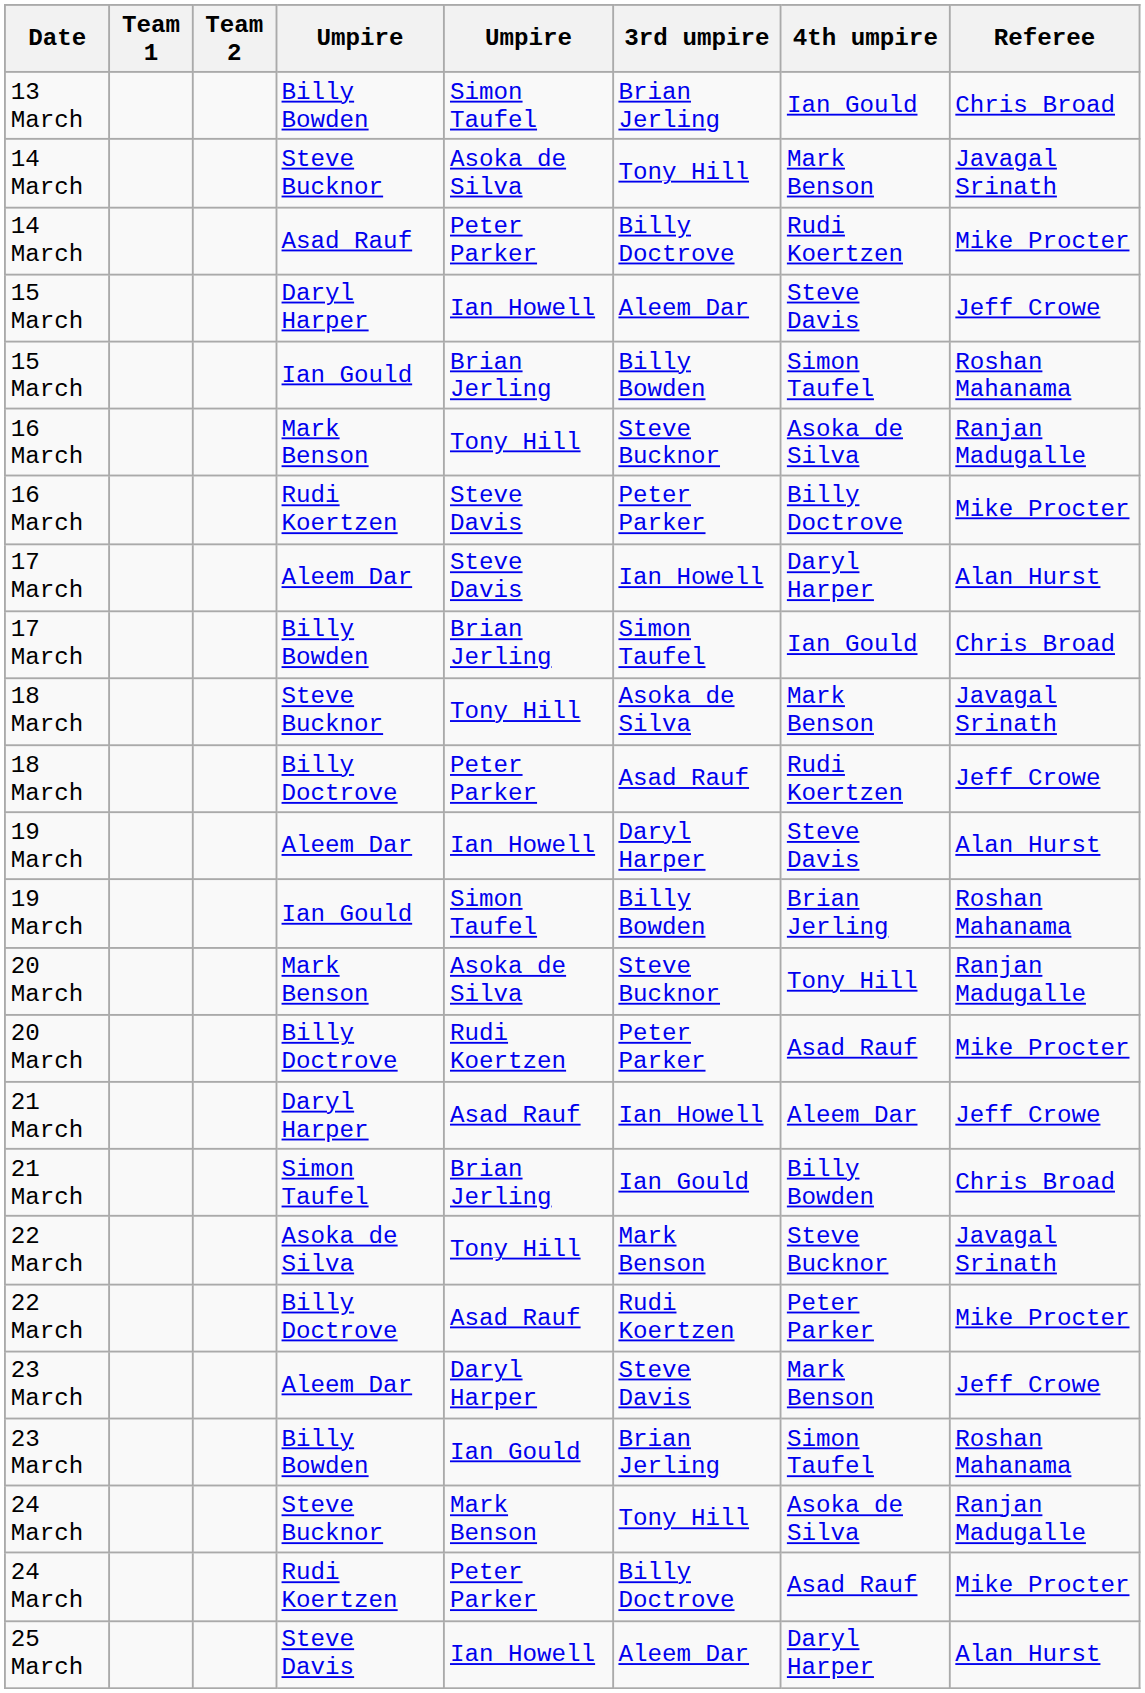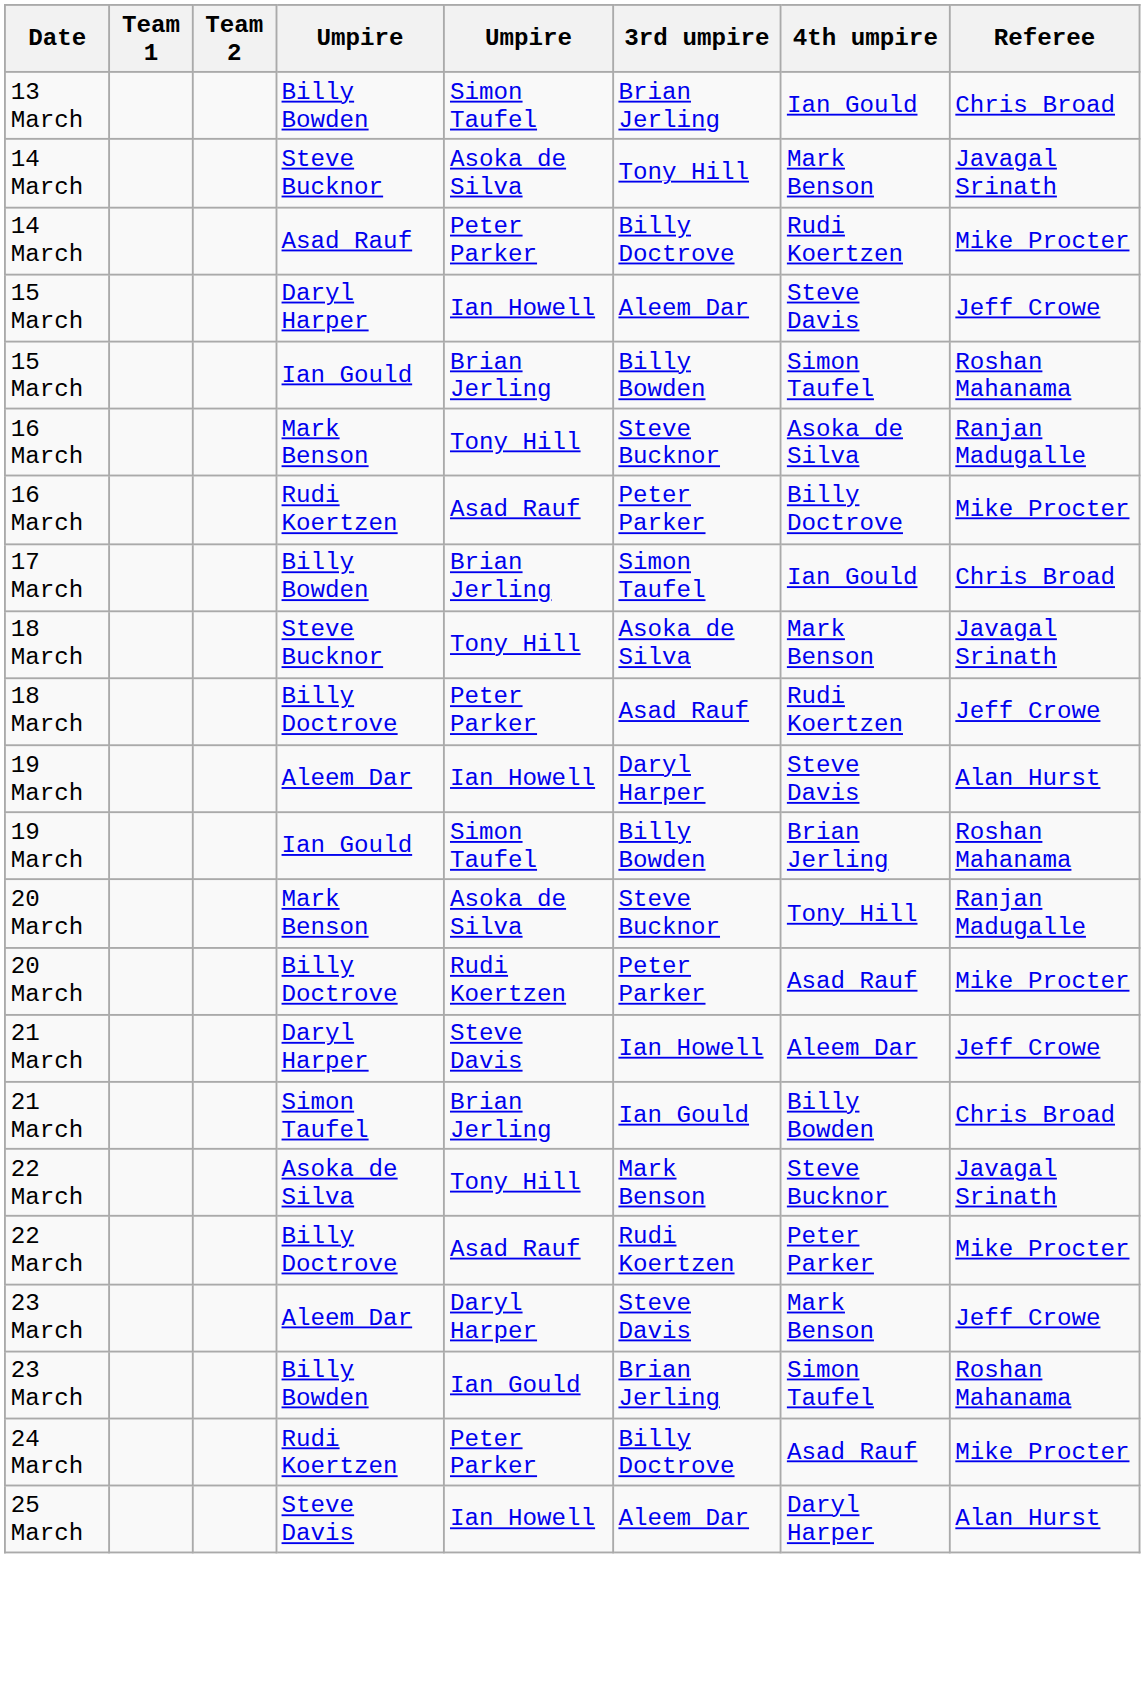16 March / Rudi Koertzen | column 5: Steve Davis -> Asad Rauf
- row: 17 March | Aleem Dar | Steve Davis | Ian Howell | Daryl Harper | Alan Hurst
21 March / Daryl Harper | column 5: Asad Rauf -> Steve Davis
- row: 24 March | Steve Bucknor | Mark Benson | Tony Hill | Asoka de Silva | Ranjan Madugalle
